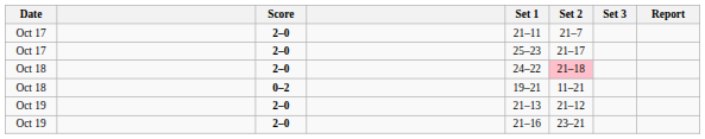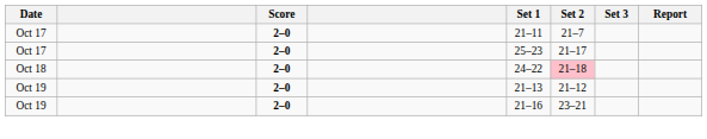- row: Oct 18 | 0–2 | 19–21 | 11–21
